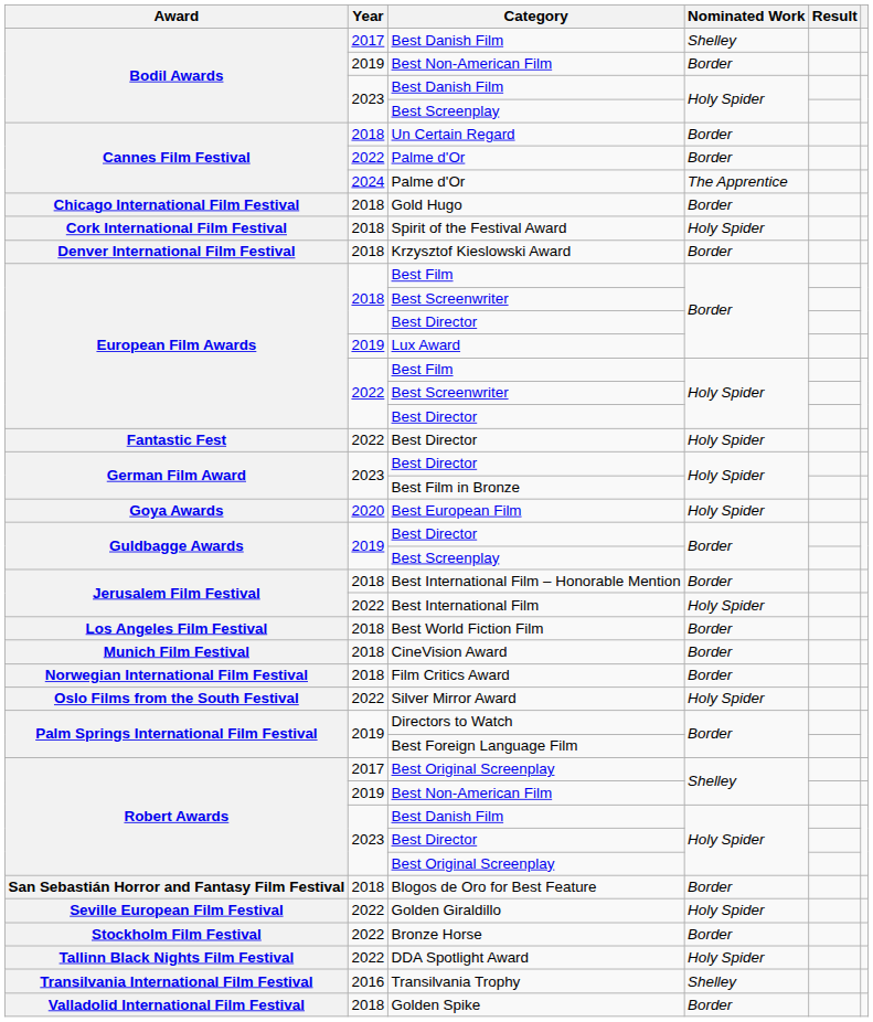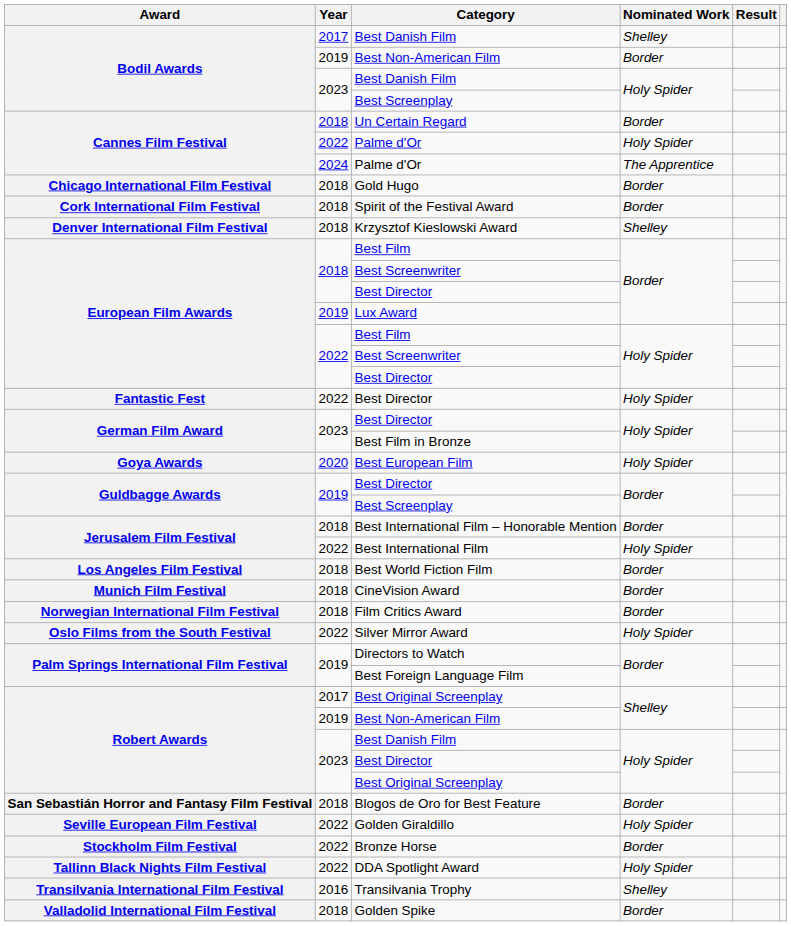2022 / Palme d'Or | Nominated Work: Border -> Holy Spider
Spirit of the Festival Award | Nominated Work: Holy Spider -> Border
Krzysztof Kieslowski Award | Nominated Work: Border -> Shelley
